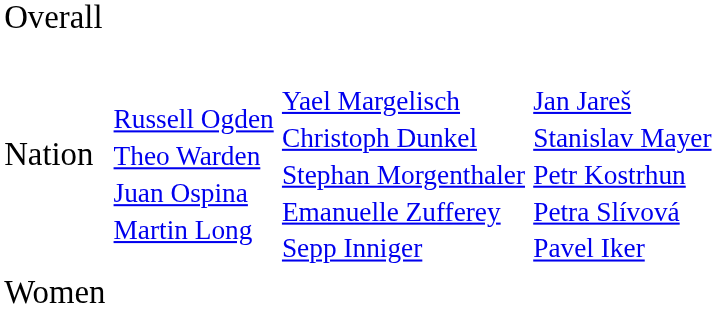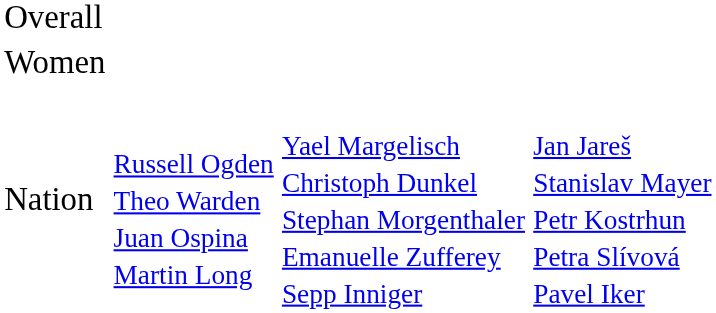rows swapped: Women <-> Nation
